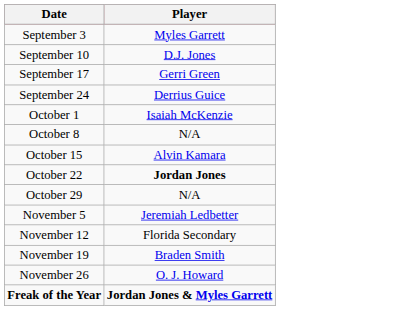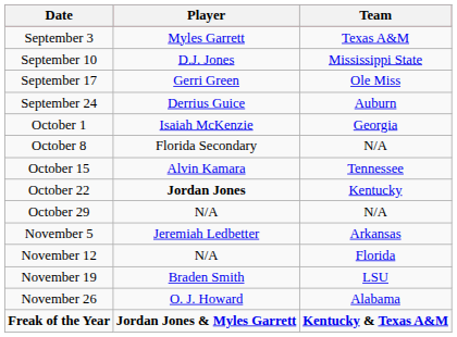+ column: Team | Texas A&M | Mississippi State | Ole Miss | Auburn | Georgia | N/A | Tennessee | Kentucky | N/A | Arkansas | Florida | LSU | Alabama | Kentucky & Texas A&M
October 8 | Player: N/A -> Florida Secondary
November 12 | Player: Florida Secondary -> N/A
